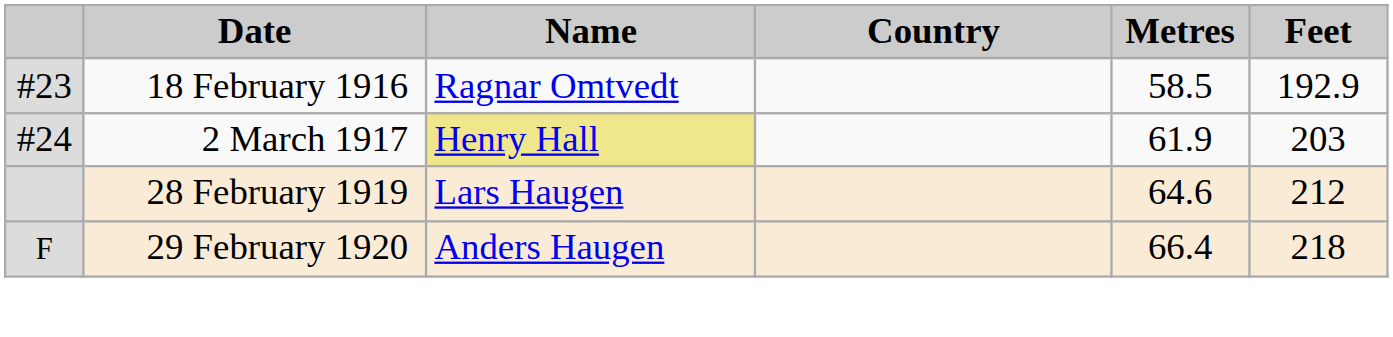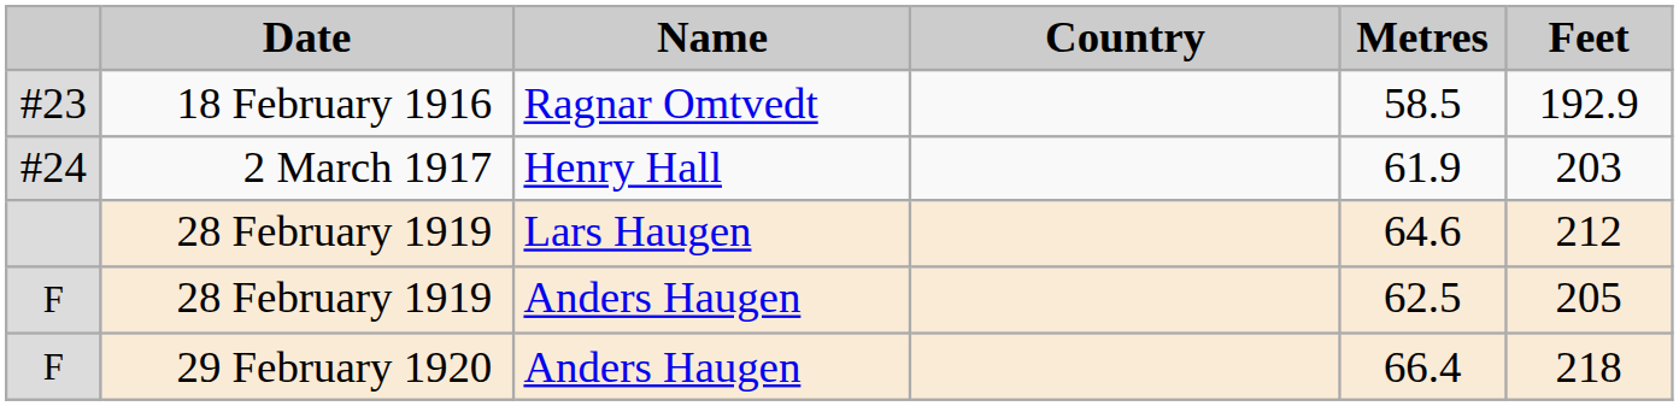#24 | Name: khaki background -> no background
+ row: F | 28 February 1919 | Anders Haugen | 62.5 | 205
